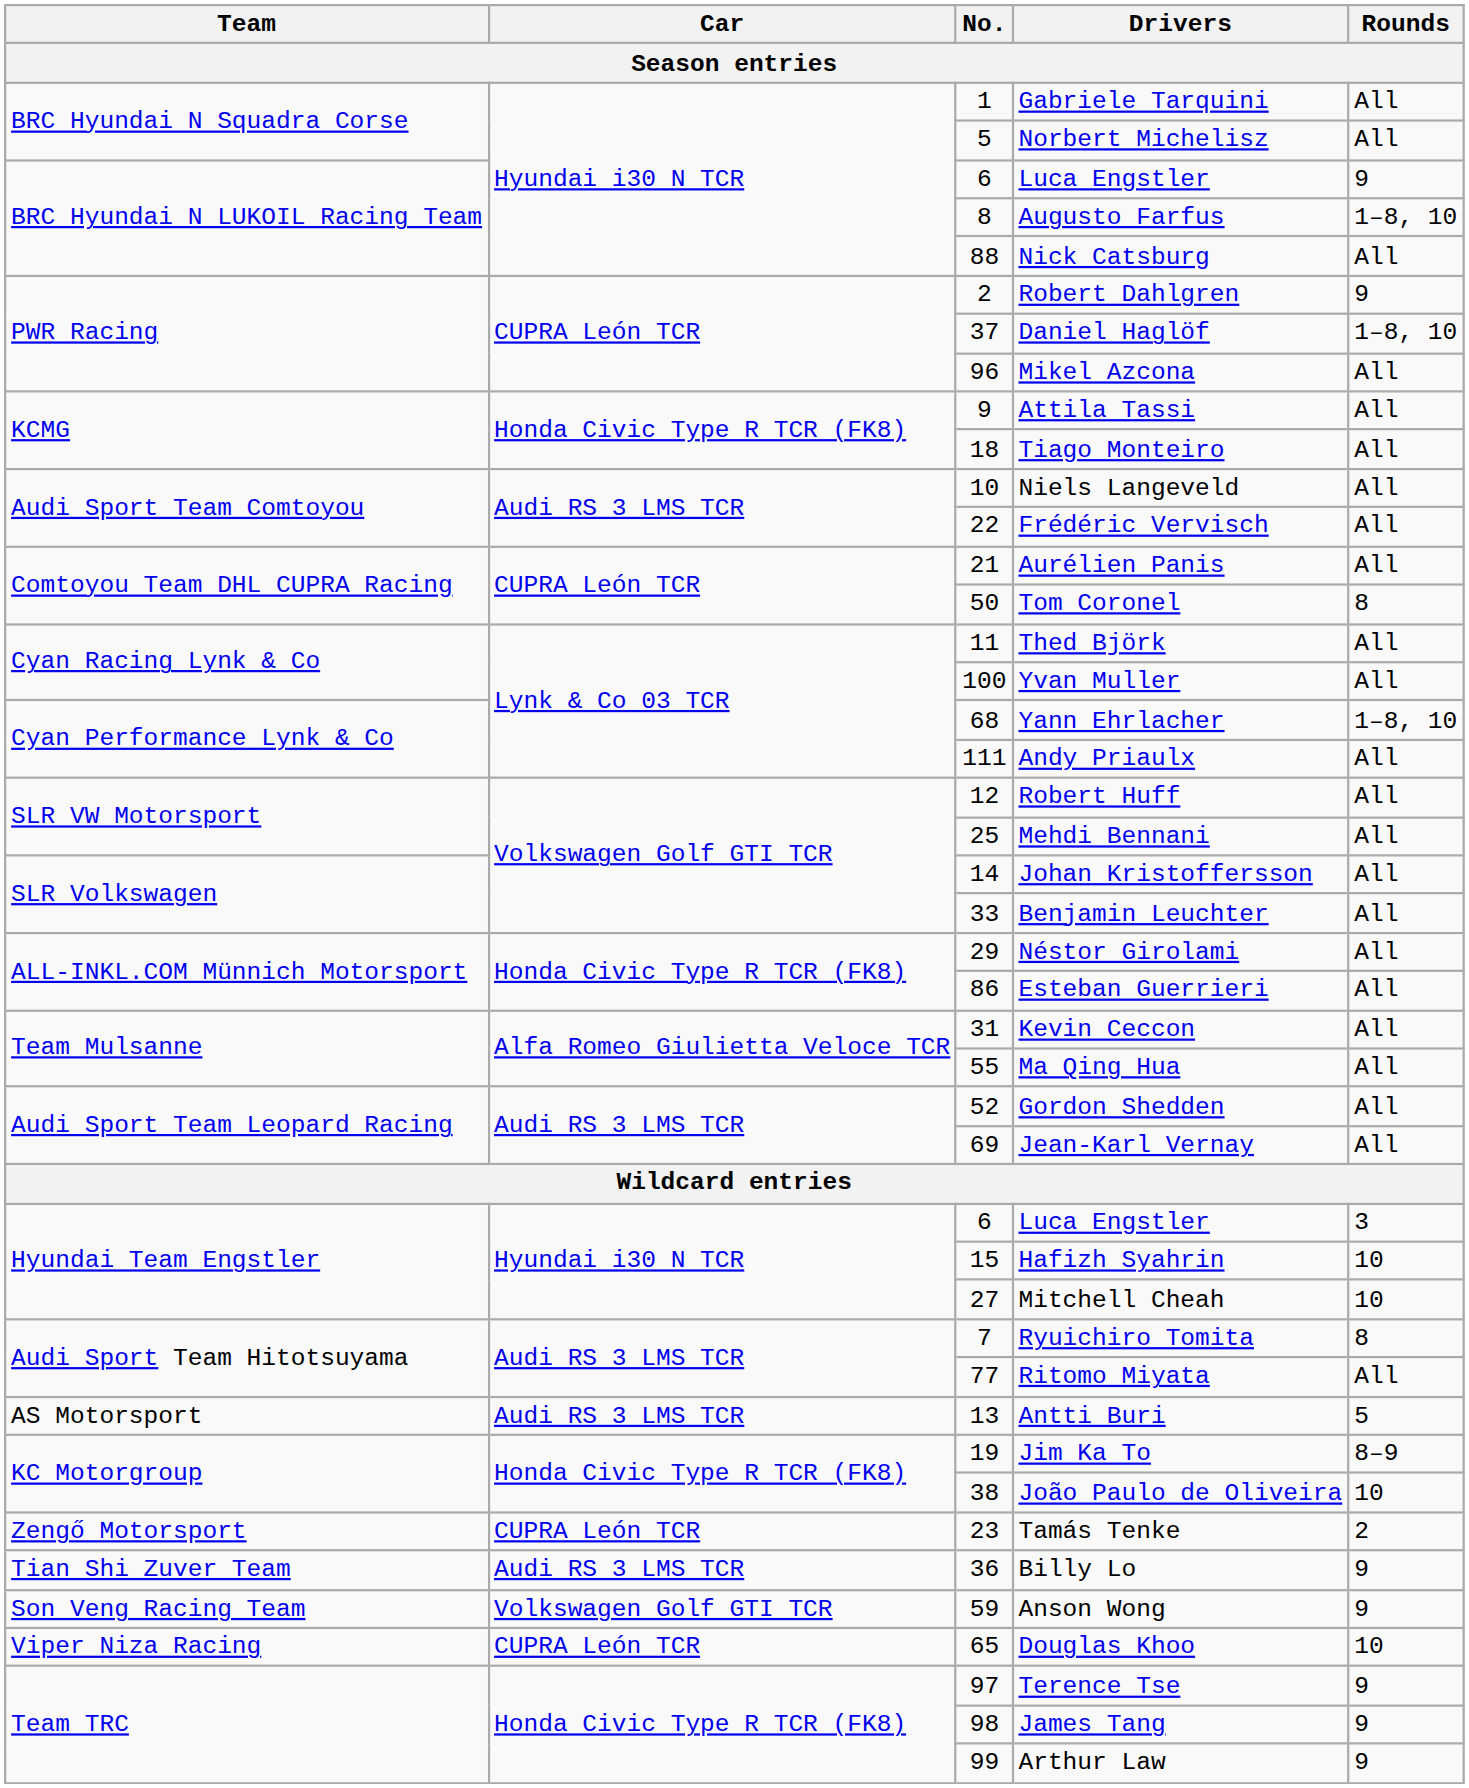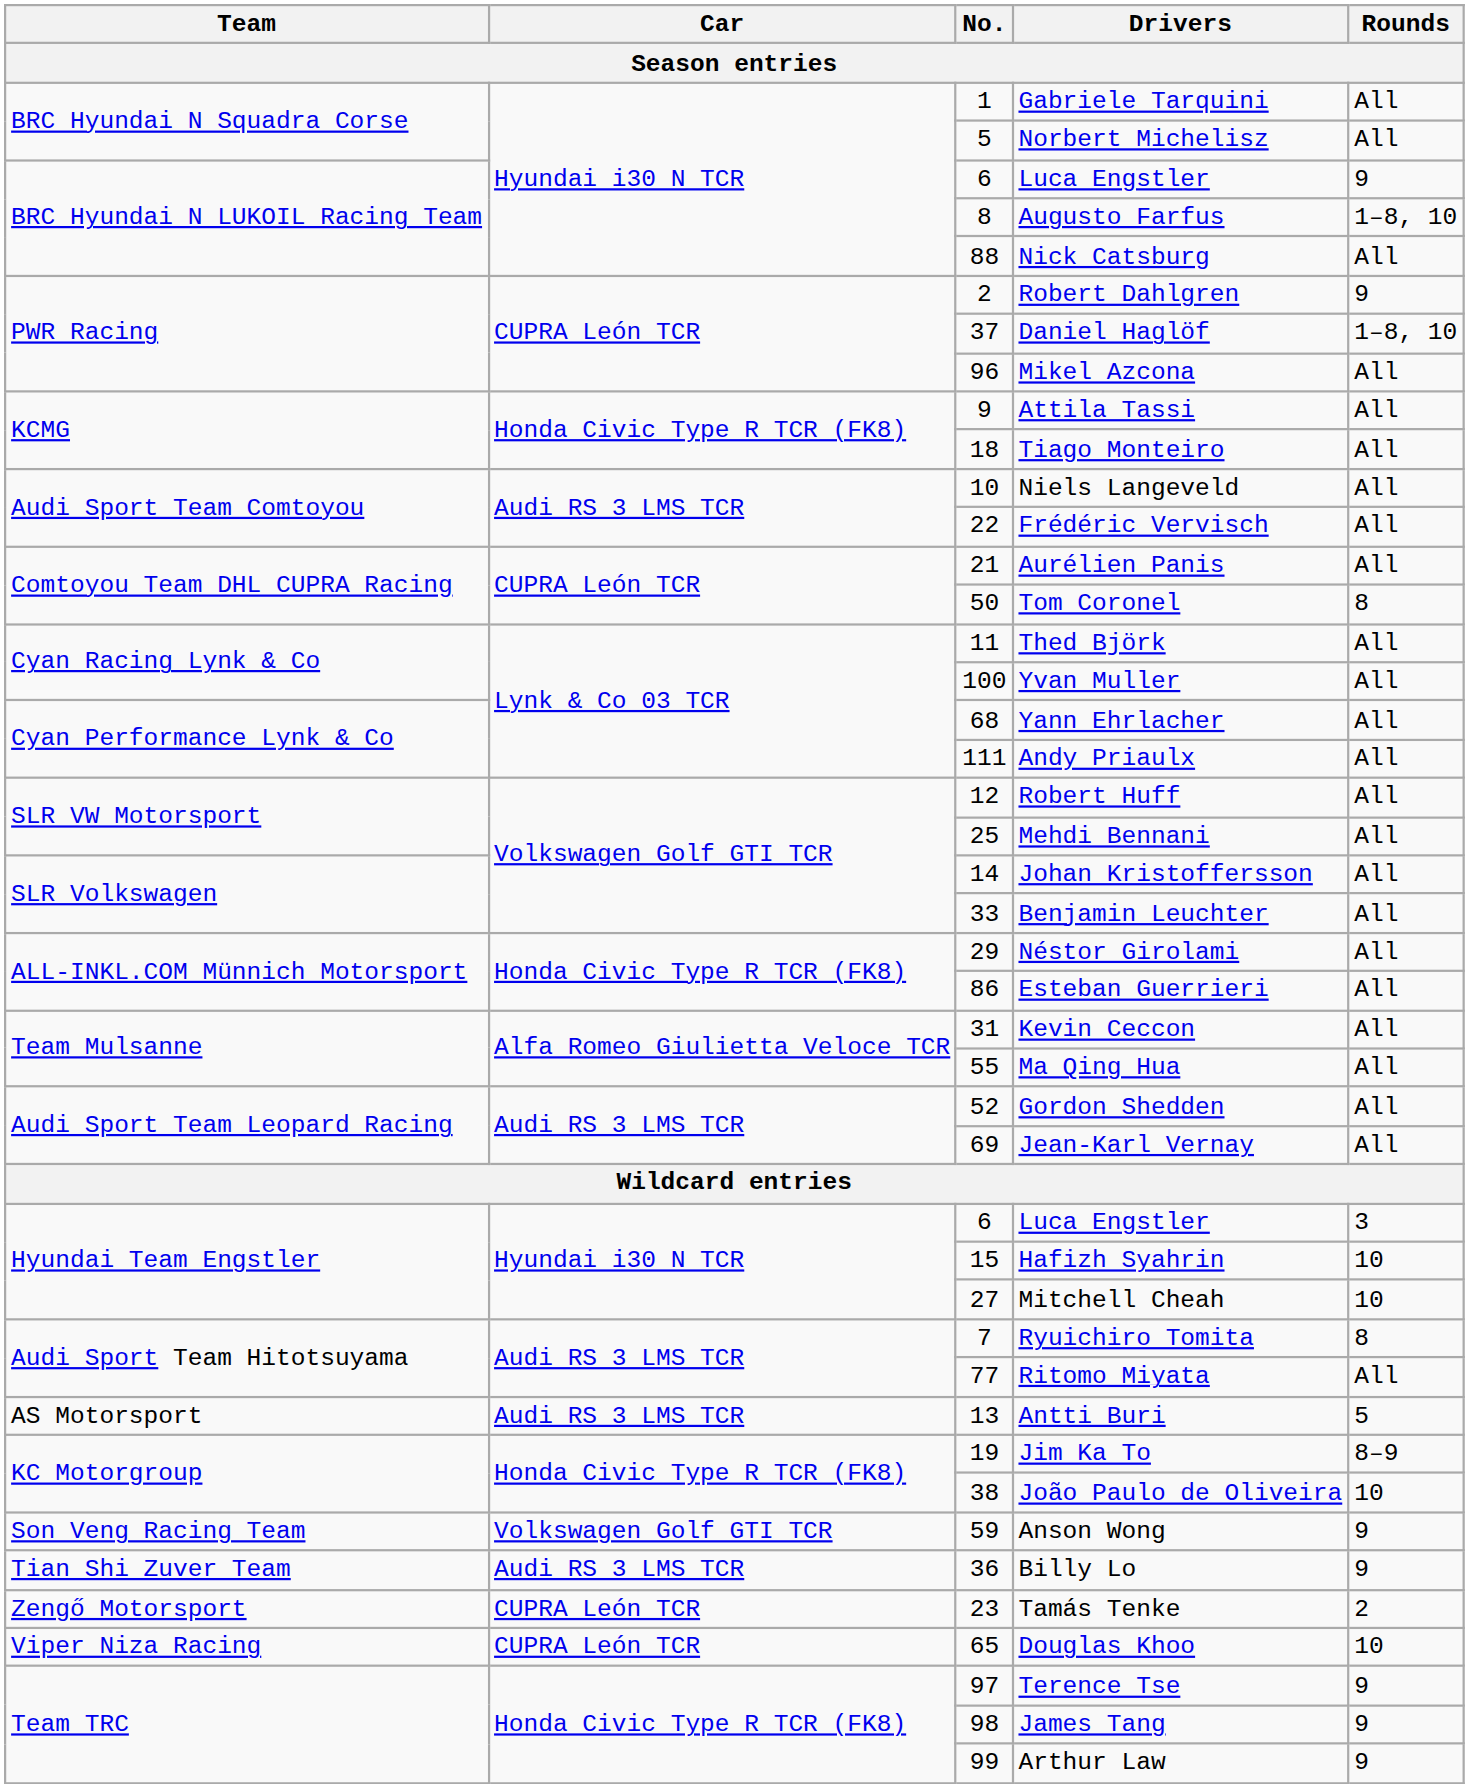Yann Ehrlacher | Rounds: 1–8, 10 -> All
rows swapped: Tamás Tenke <-> Anson Wong
